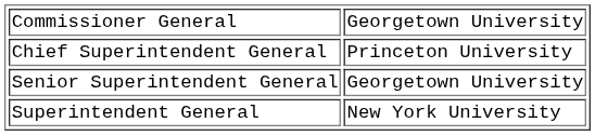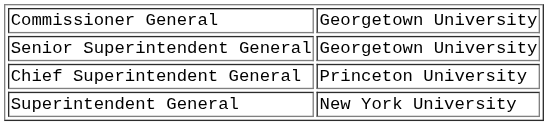rows swapped: Chief Superintendent General <-> Senior Superintendent General
